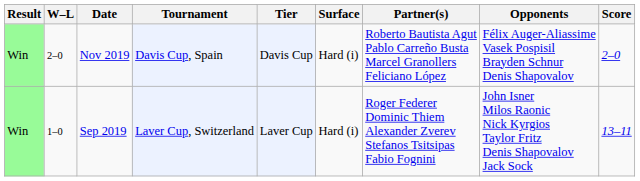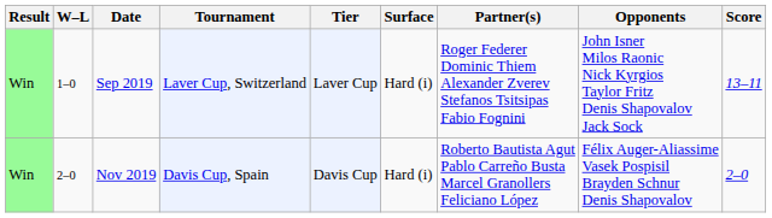rows swapped: Sep 2019 <-> Nov 2019
